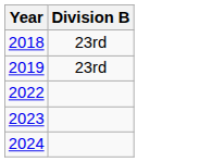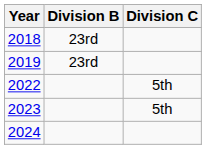+ column: Division C | 5th | 5th
